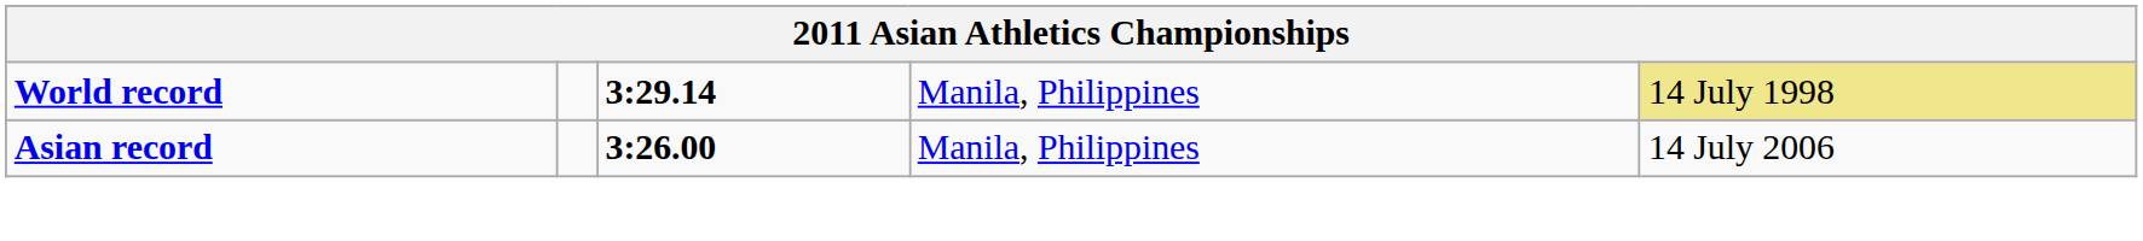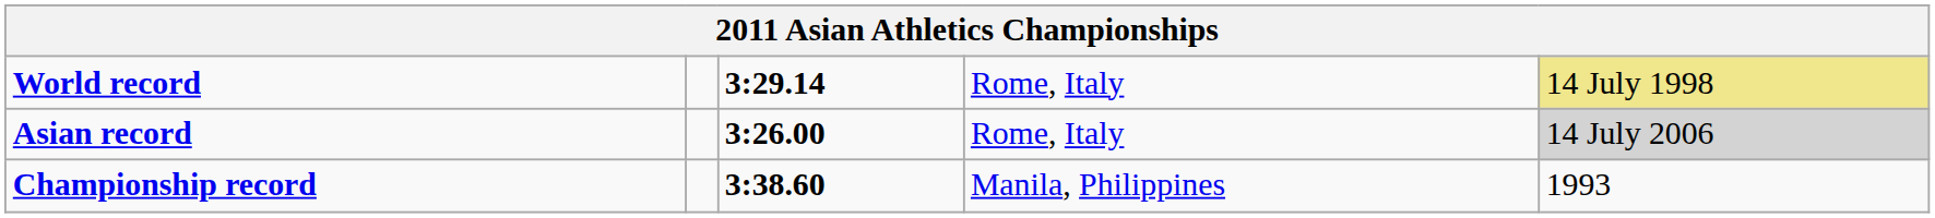World record | column 4: Manila, Philippines -> Rome, Italy
Asian record | column 4: Manila, Philippines -> Rome, Italy
Asian record | column 5: no background -> lightgrey background
+ row: Championship record | 3:38.60 | Manila, Philippines | 1993
